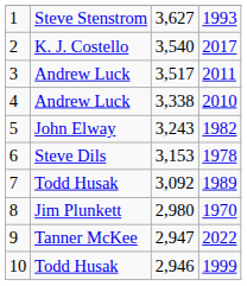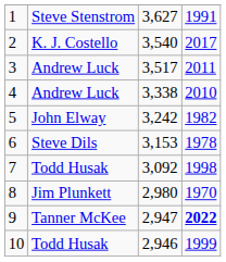1 | column 4: 1993 -> 1991
5 | column 3: 3,243 -> 3,242
7 | column 4: 1989 -> 1998
9 | column 4: normal -> bold
